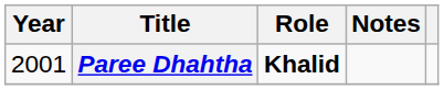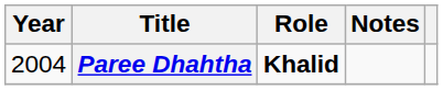Paree Dhahtha | Year: 2001 -> 2004
